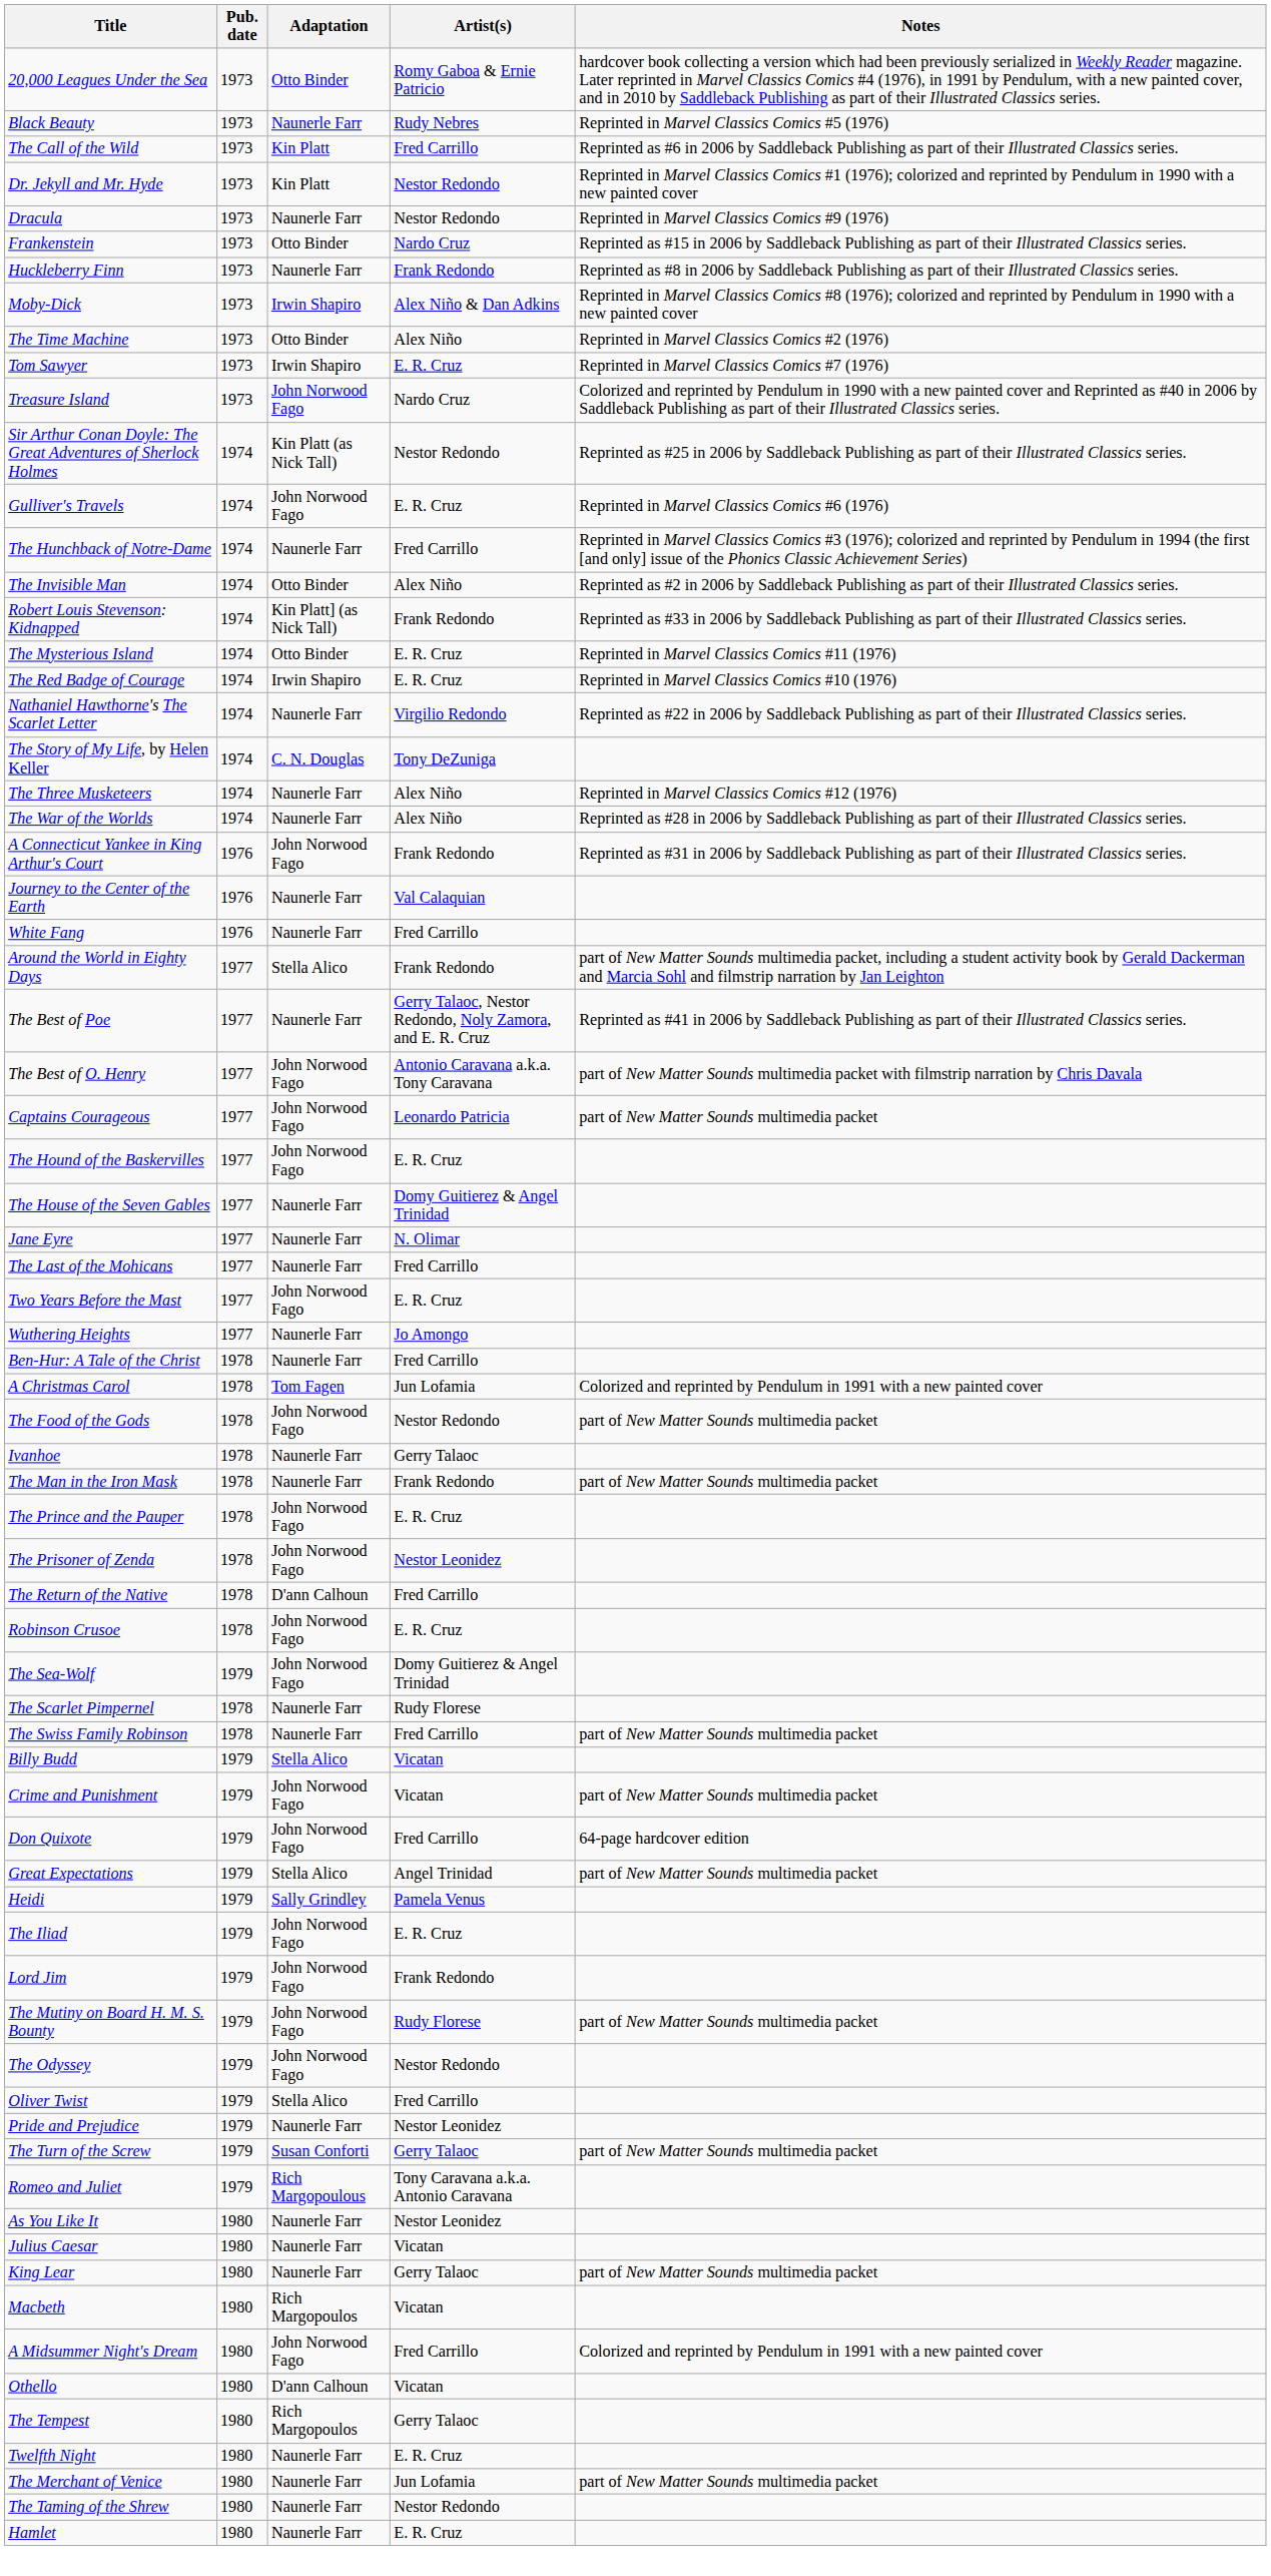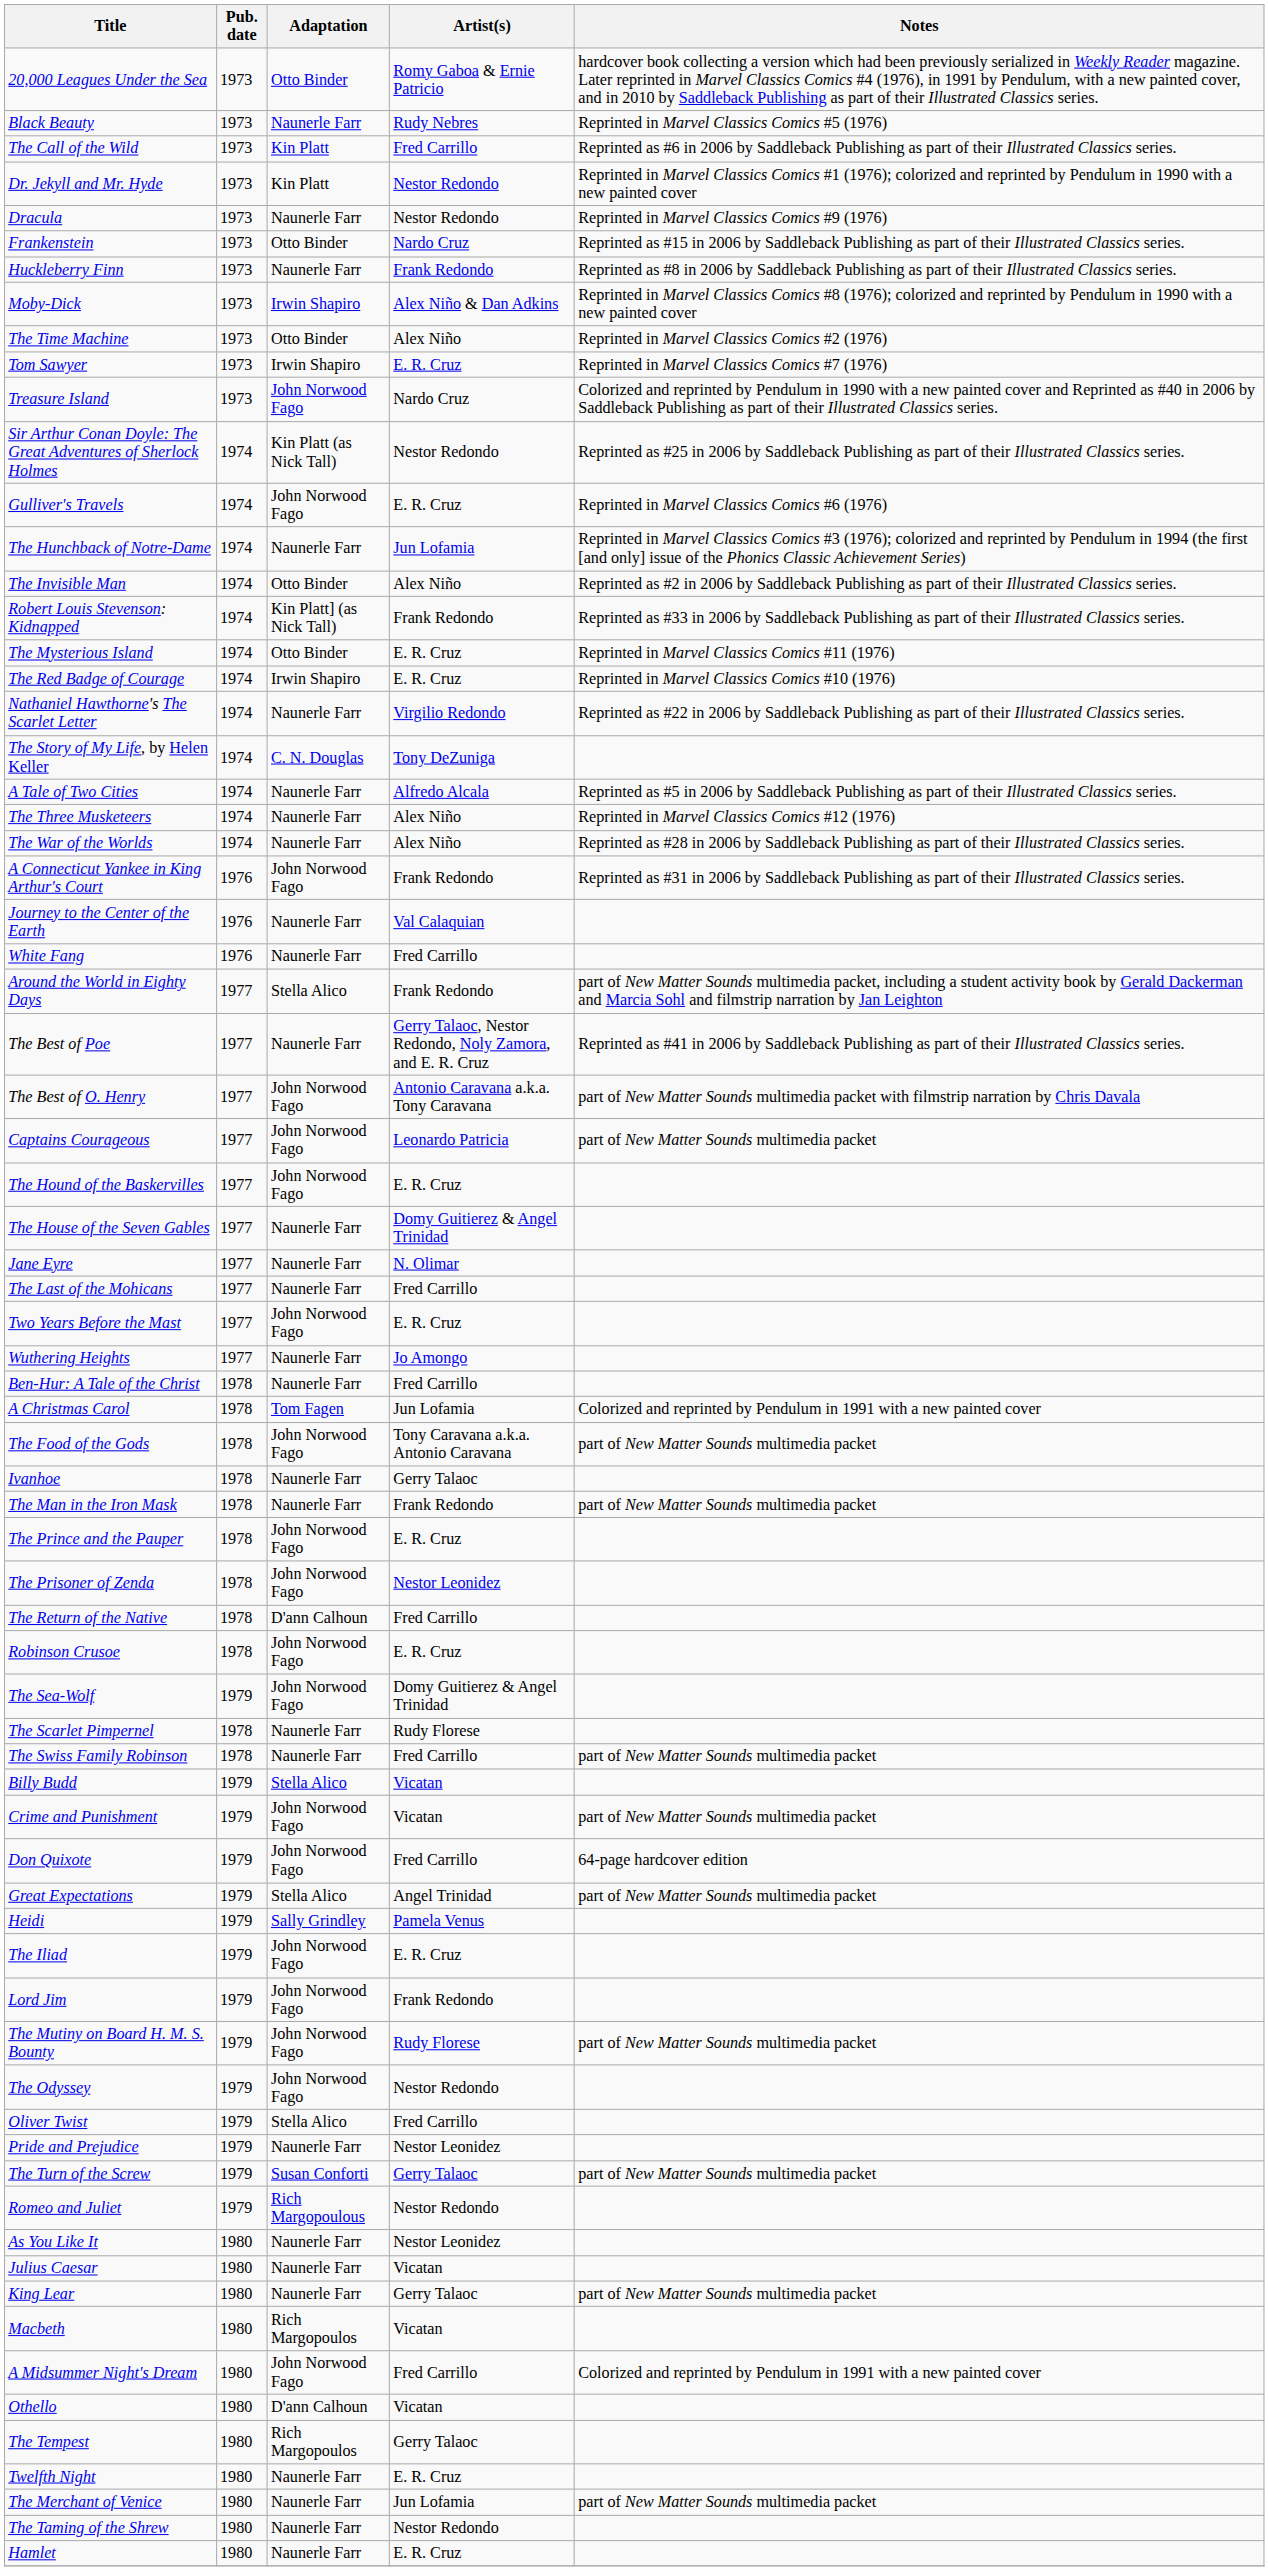The Hunchback of Notre-Dame | Artist(s): Fred Carrillo -> Jun Lofamia
+ row: A Tale of Two Cities | 1974 | Naunerle Farr | Alfredo Alcala | Reprinted as #5 in 2006 by Saddleback Publishing as part of their Illustrated Classics series.
The Food of the Gods | Artist(s): Nestor Redondo -> Tony Caravana a.k.a. Antonio Caravana
Romeo and Juliet | Artist(s): Tony Caravana a.k.a. Antonio Caravana -> Nestor Redondo
